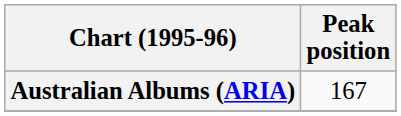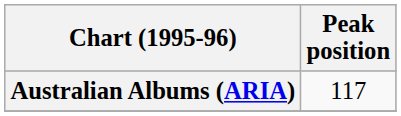Australian Albums (ARIA) | Peak position: 167 -> 117
